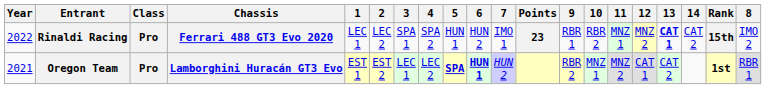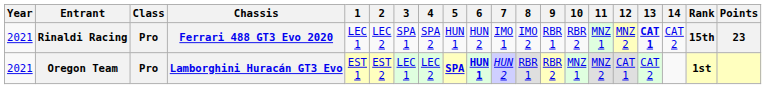columns swapped: 8 <-> Points
Rinaldi Racing | Year: 2022 -> 2021
